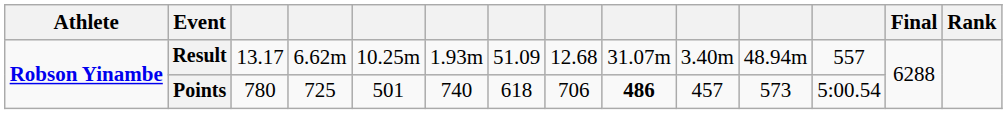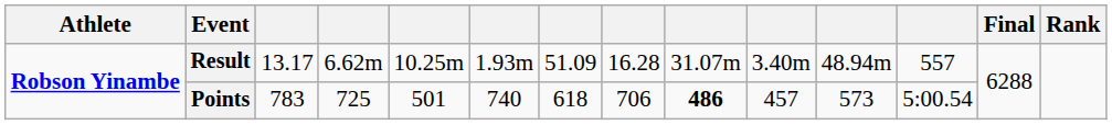Result | column 8: 12.68 -> 16.28
Points | column 3: 780 -> 783
